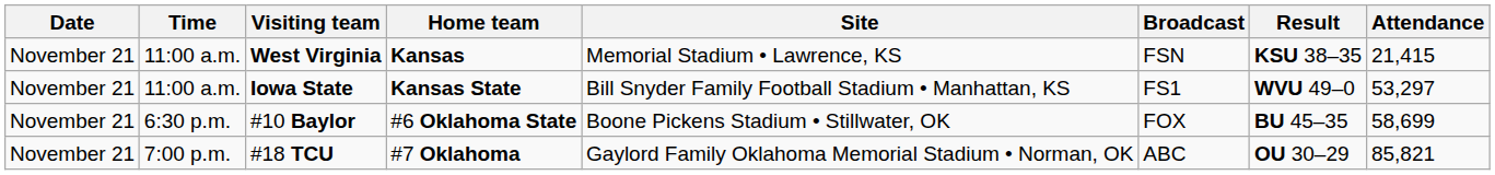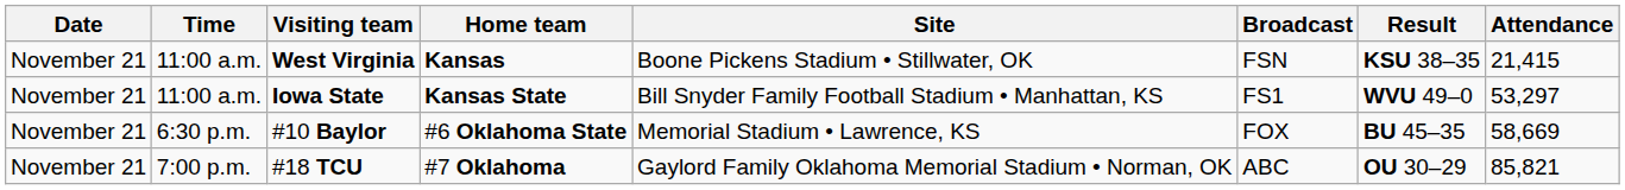West Virginia | Site: Memorial Stadium • Lawrence, KS -> Boone Pickens Stadium • Stillwater, OK
#10 Baylor | Site: Boone Pickens Stadium • Stillwater, OK -> Memorial Stadium • Lawrence, KS
#10 Baylor | Attendance: 58,699 -> 58,669
